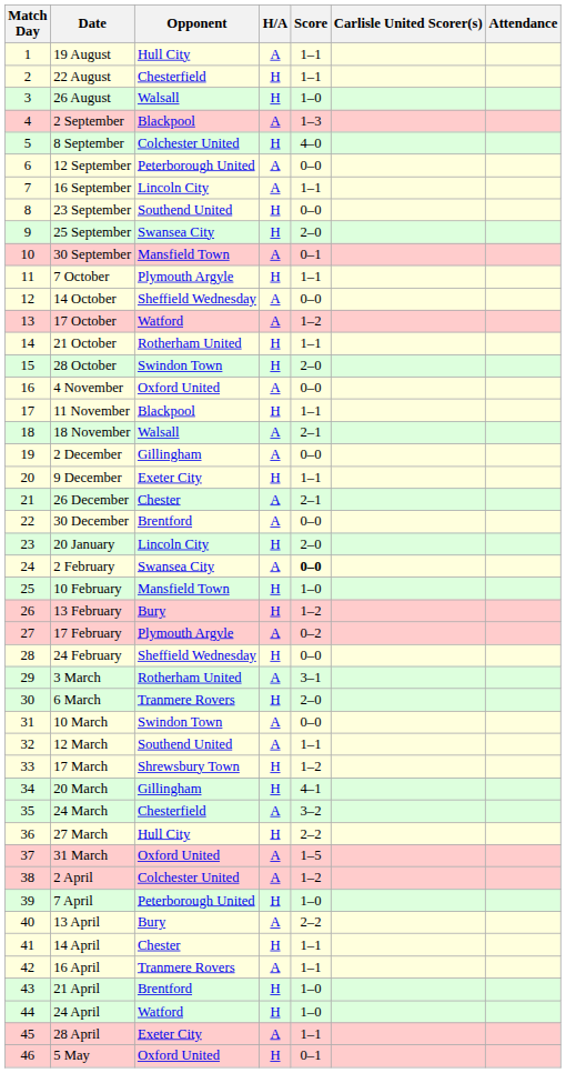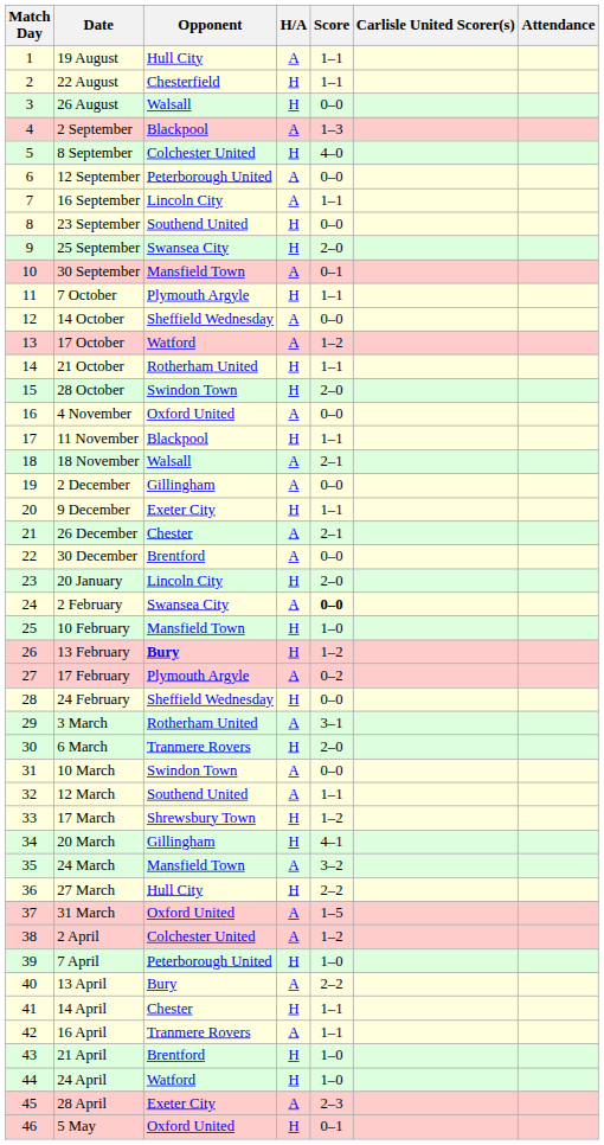26 August | Score: 1–0 -> 0–0
13 February | Opponent: normal -> bold
24 March | Opponent: Chesterfield -> Mansfield Town
28 April | Score: 1–1 -> 2–3
